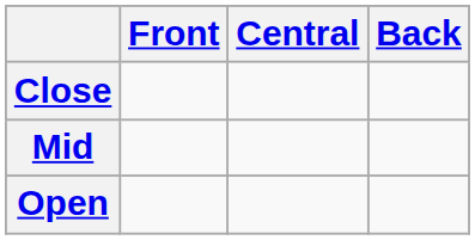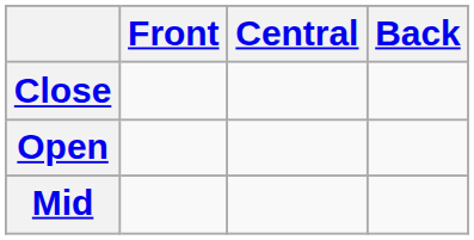rows swapped: Mid <-> Open
